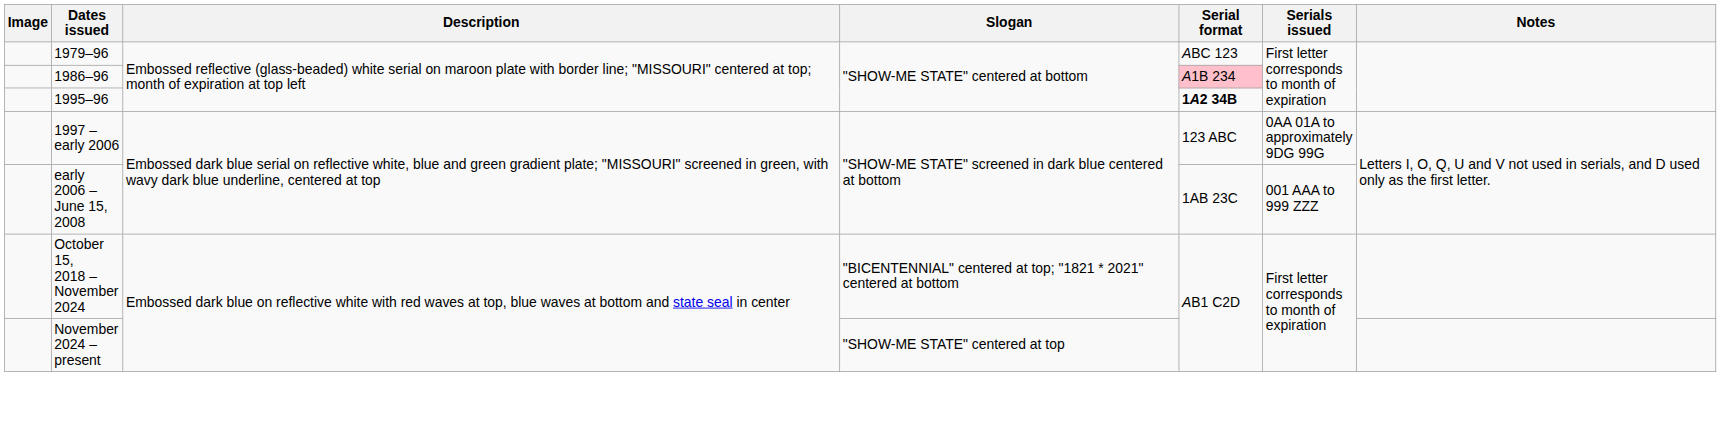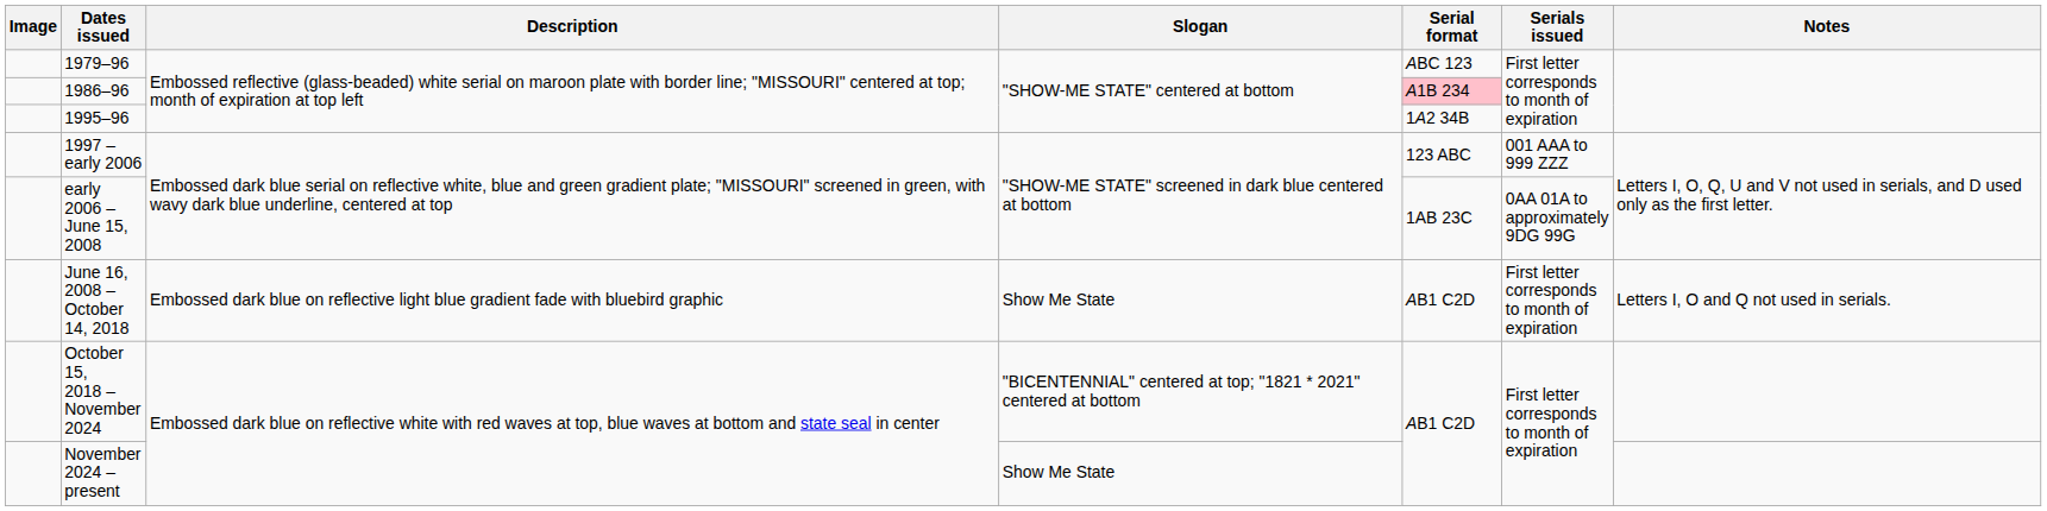1995–96 | Serial format: bold -> normal
1997 – early 2006 | Serials issued: 0AA 01A to approximately 9DG 99G -> 001 AAA to 999 ZZZ
early 2006 – June 15, 2008 | Serials issued: 001 AAA to 999 ZZZ -> 0AA 01A to approximately 9DG 99G
+ row: June 16, 2008 – October 14, 2018 | Embossed dark blue on reflective light blue gradient fade with bluebird graphic | Show Me State | AB1 C2D | First letter corresponds to month of expiration | Letters I, O and Q not used in serials.
November 2024 – present | Slogan: "SHOW-ME STATE" centered at top -> Show Me State
